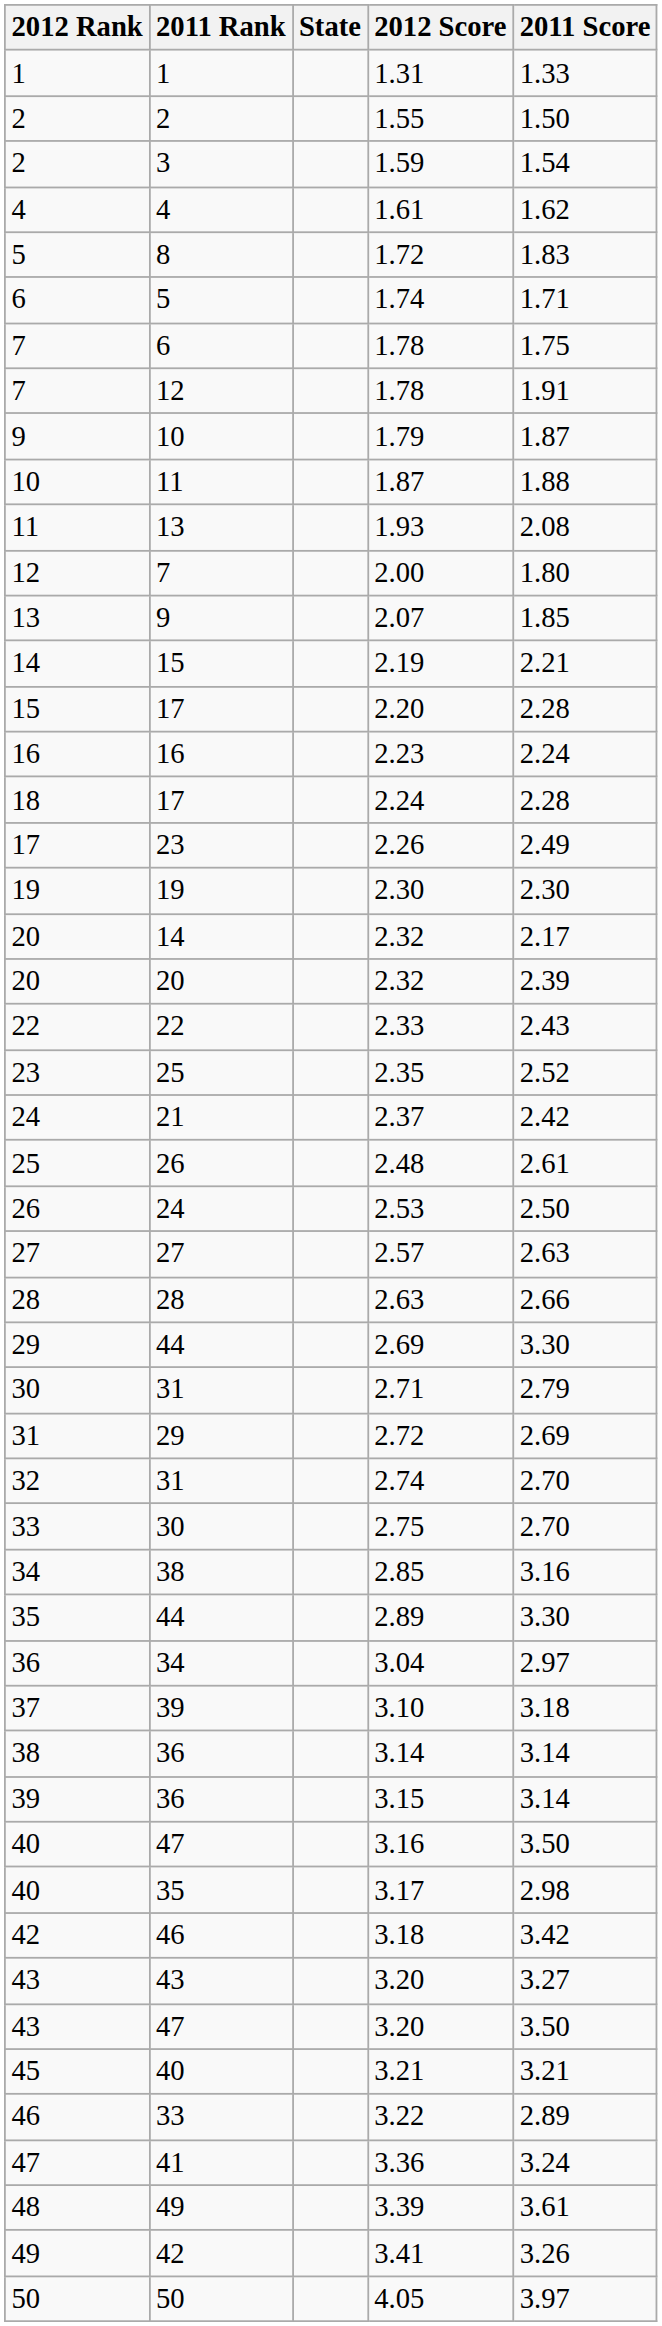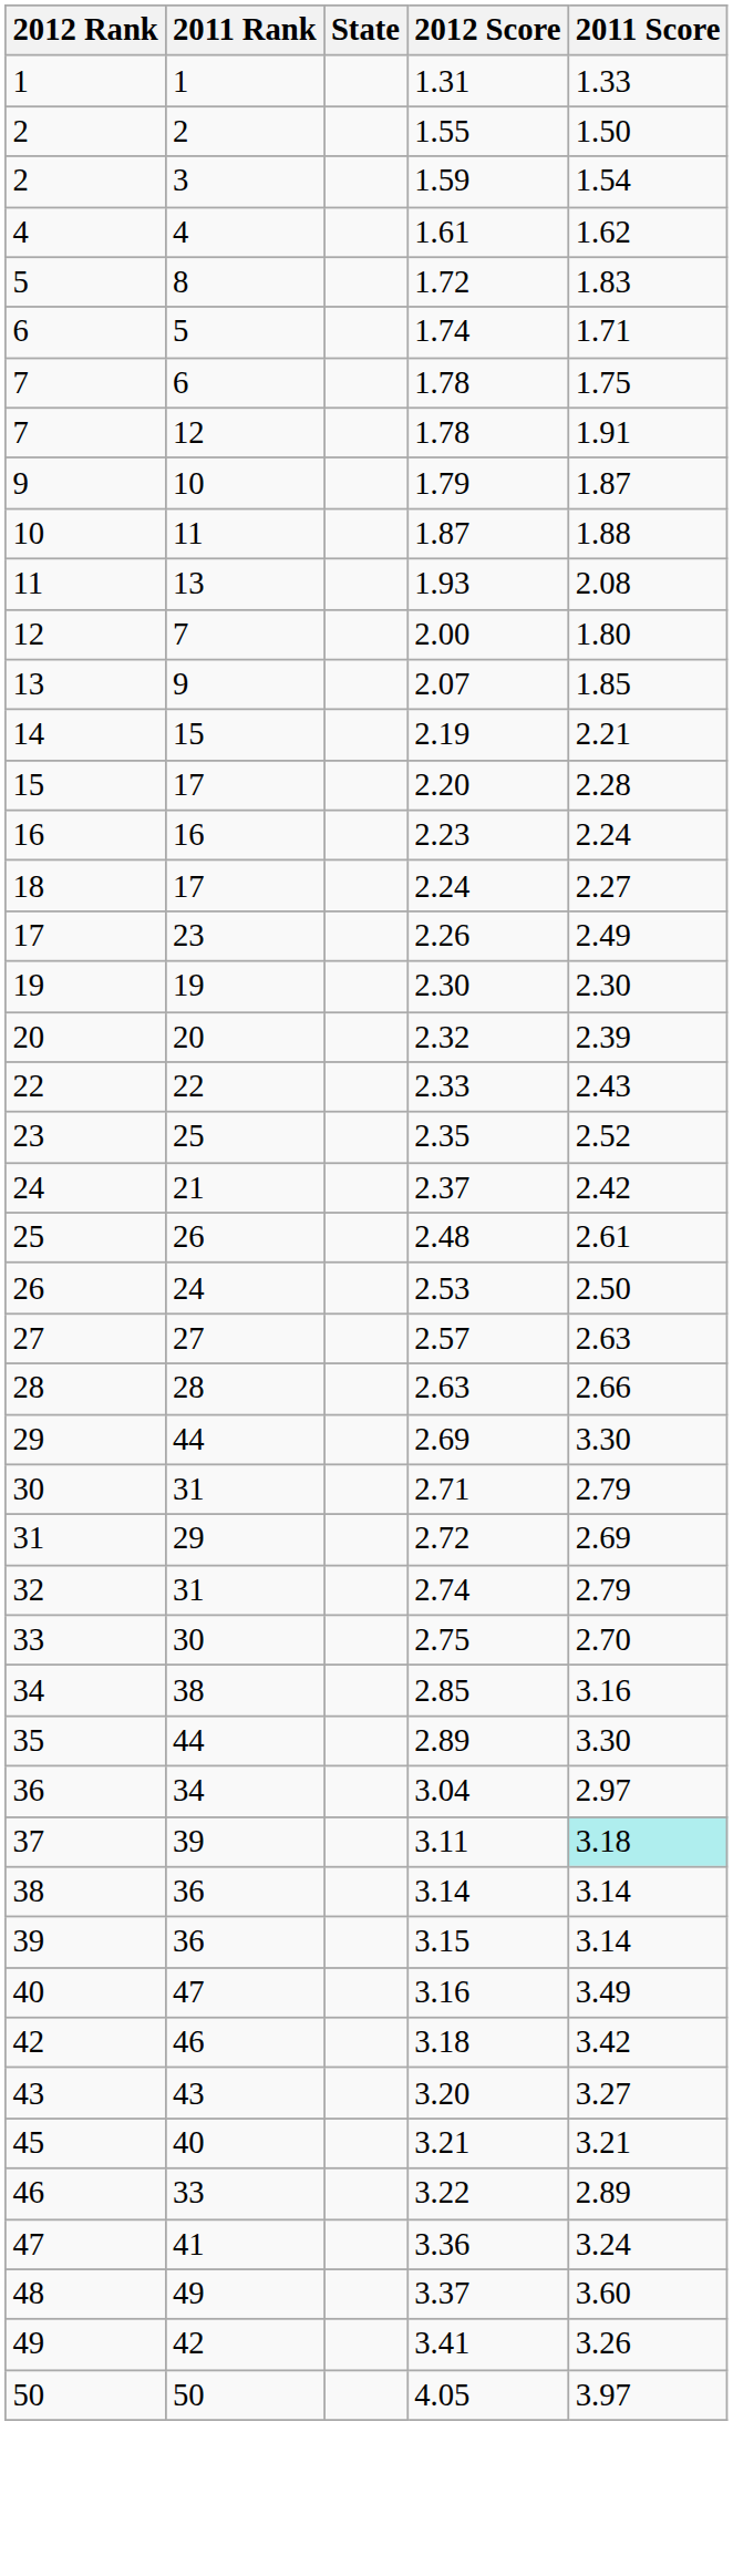18 | 2011 Score: 2.28 -> 2.27
- row: 20 | 14 | 2.32 | 2.17
32 | 2011 Score: 2.70 -> 2.79
37 | 2012 Score: 3.10 -> 3.11
37 | 2011 Score: no background -> paleturquoise background
40 / 47 | 2011 Score: 3.50 -> 3.49
- row: 40 | 35 | 3.17 | 2.98
- row: 43 | 47 | 3.20 | 3.50
48 | 2012 Score: 3.39 -> 3.37
48 | 2011 Score: 3.61 -> 3.60
